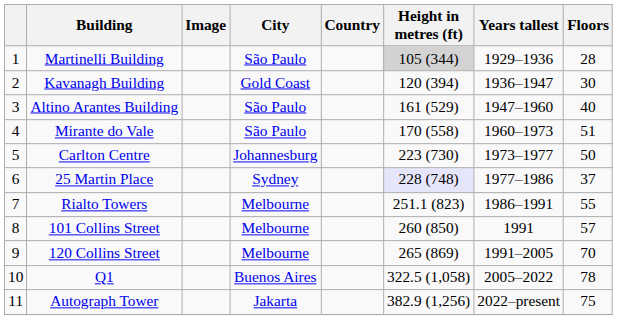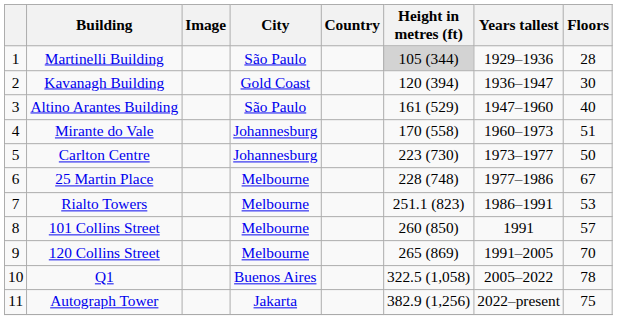Mirante do Vale | City: São Paulo -> Johannesburg
25 Martin Place | City: Sydney -> Melbourne
25 Martin Place | Height in metres (ft): lavender background -> no background
25 Martin Place | Floors: 37 -> 67
Rialto Towers | Floors: 55 -> 53
